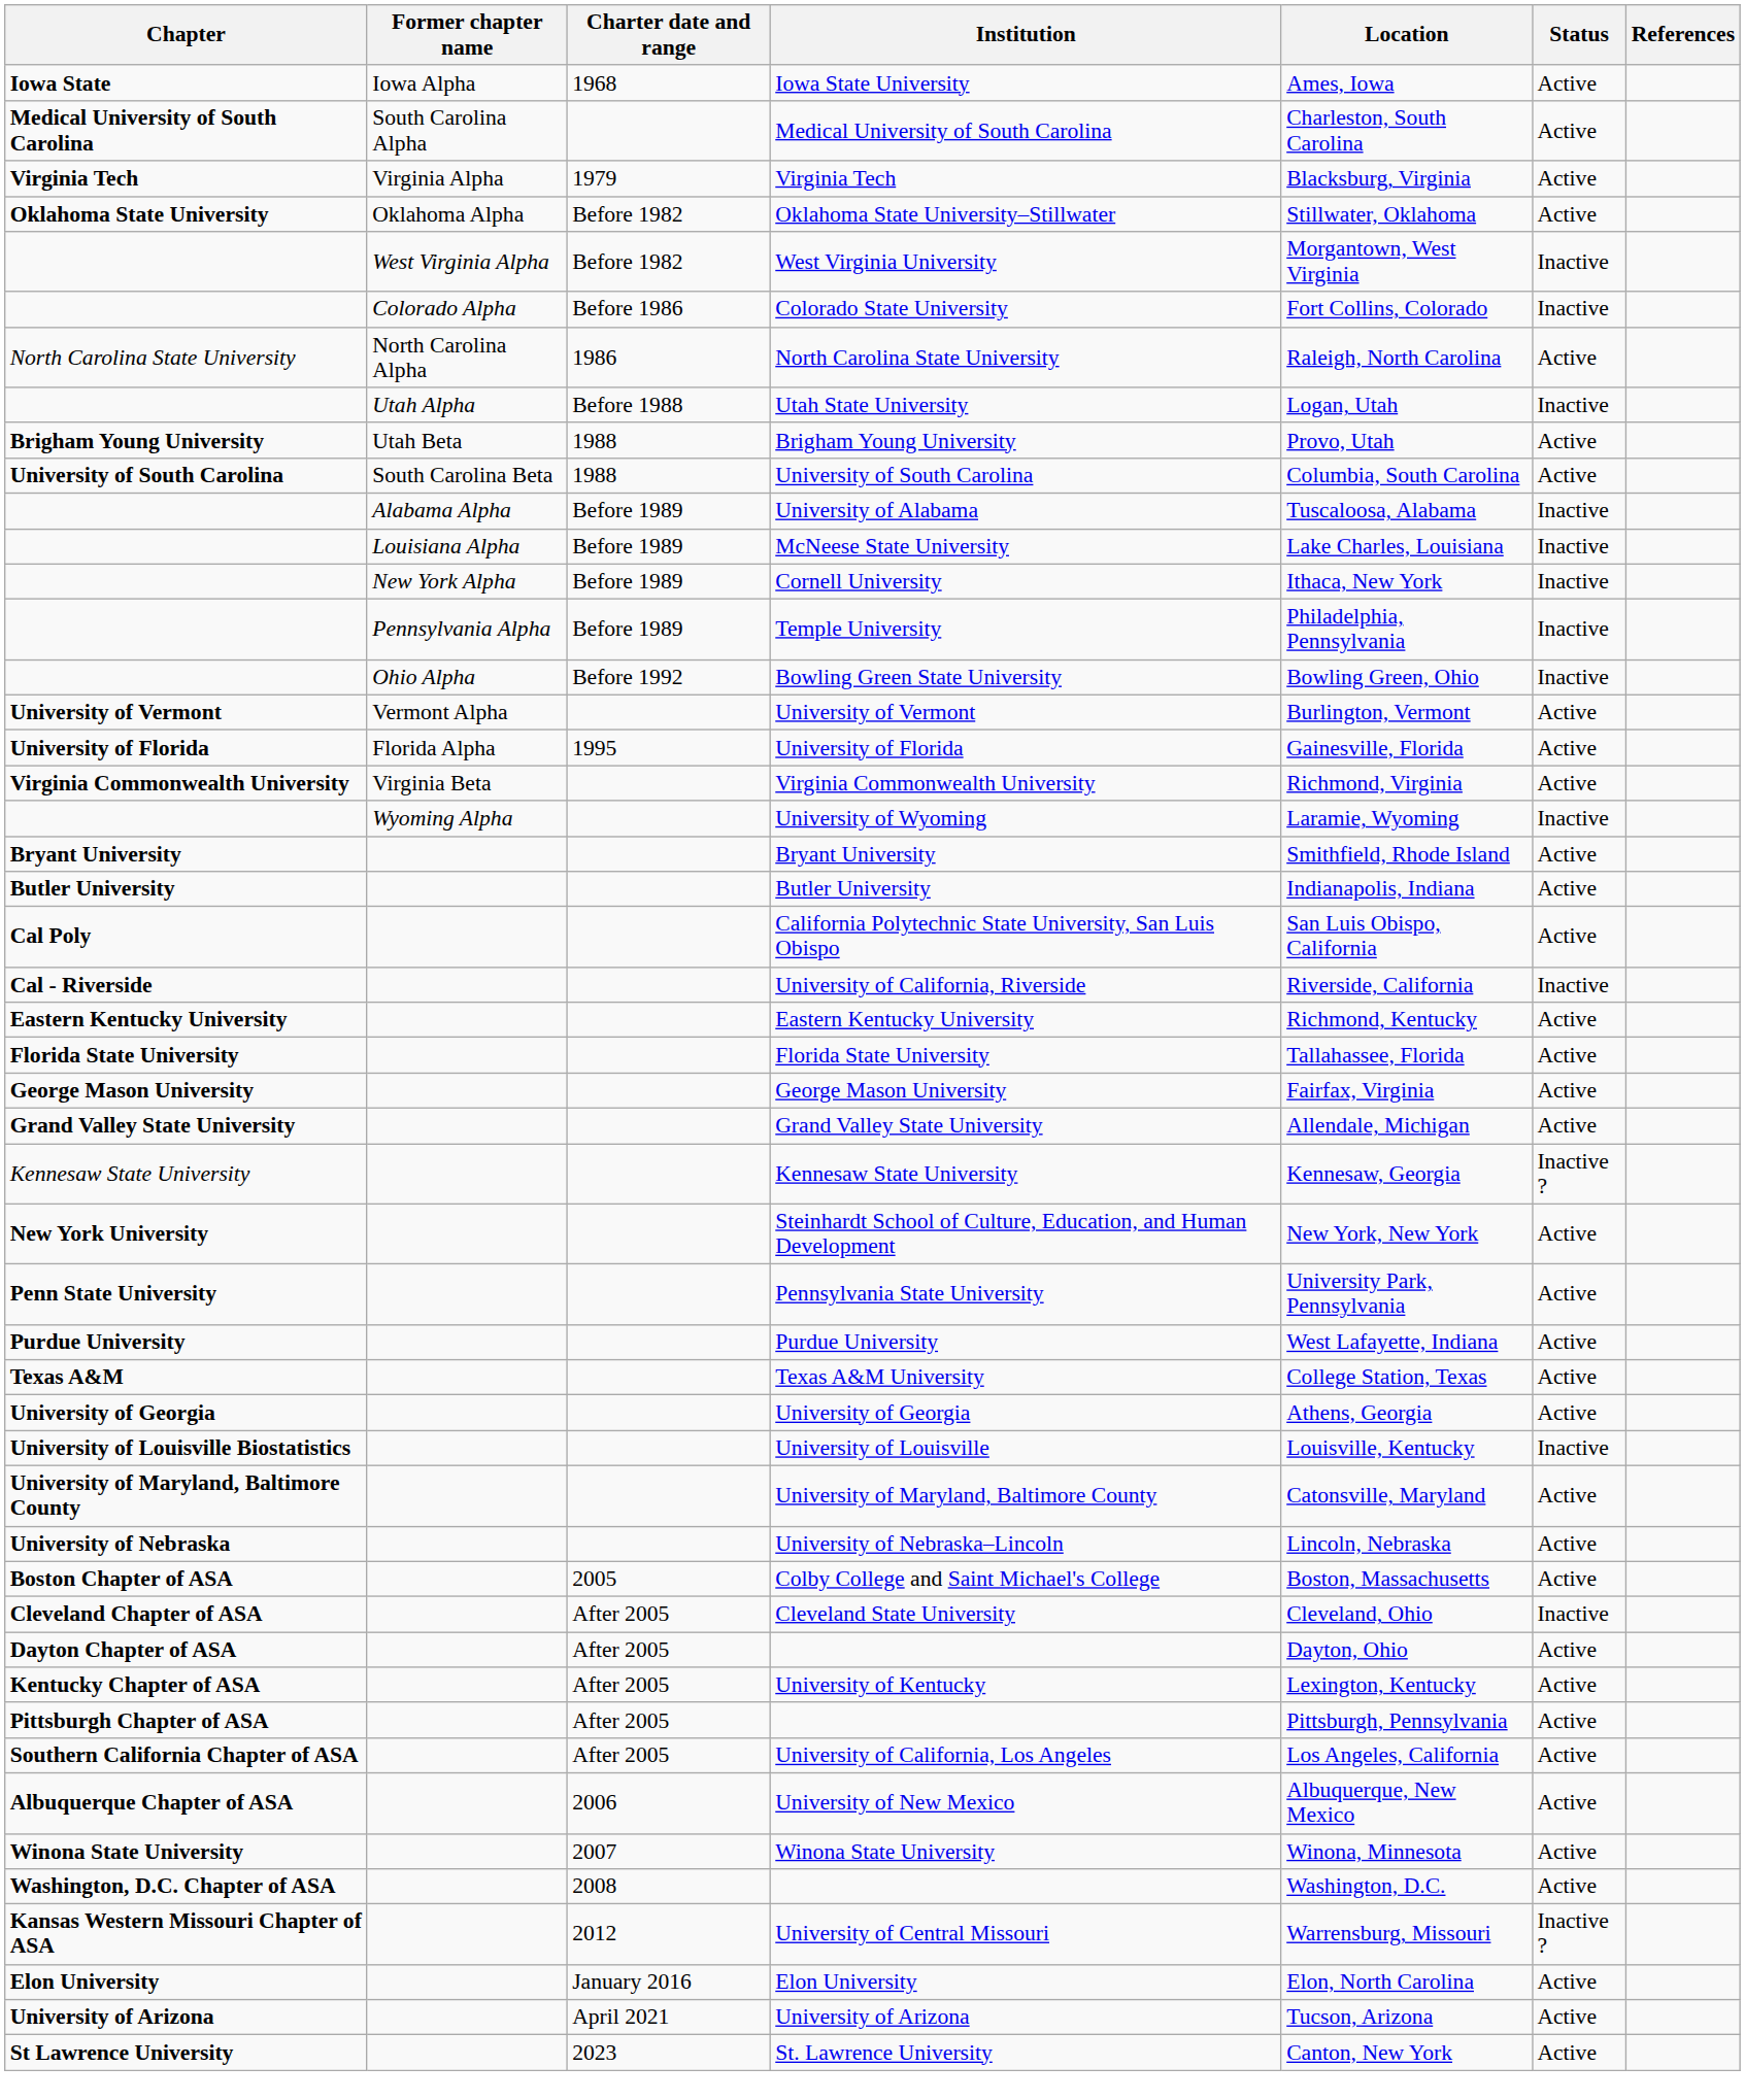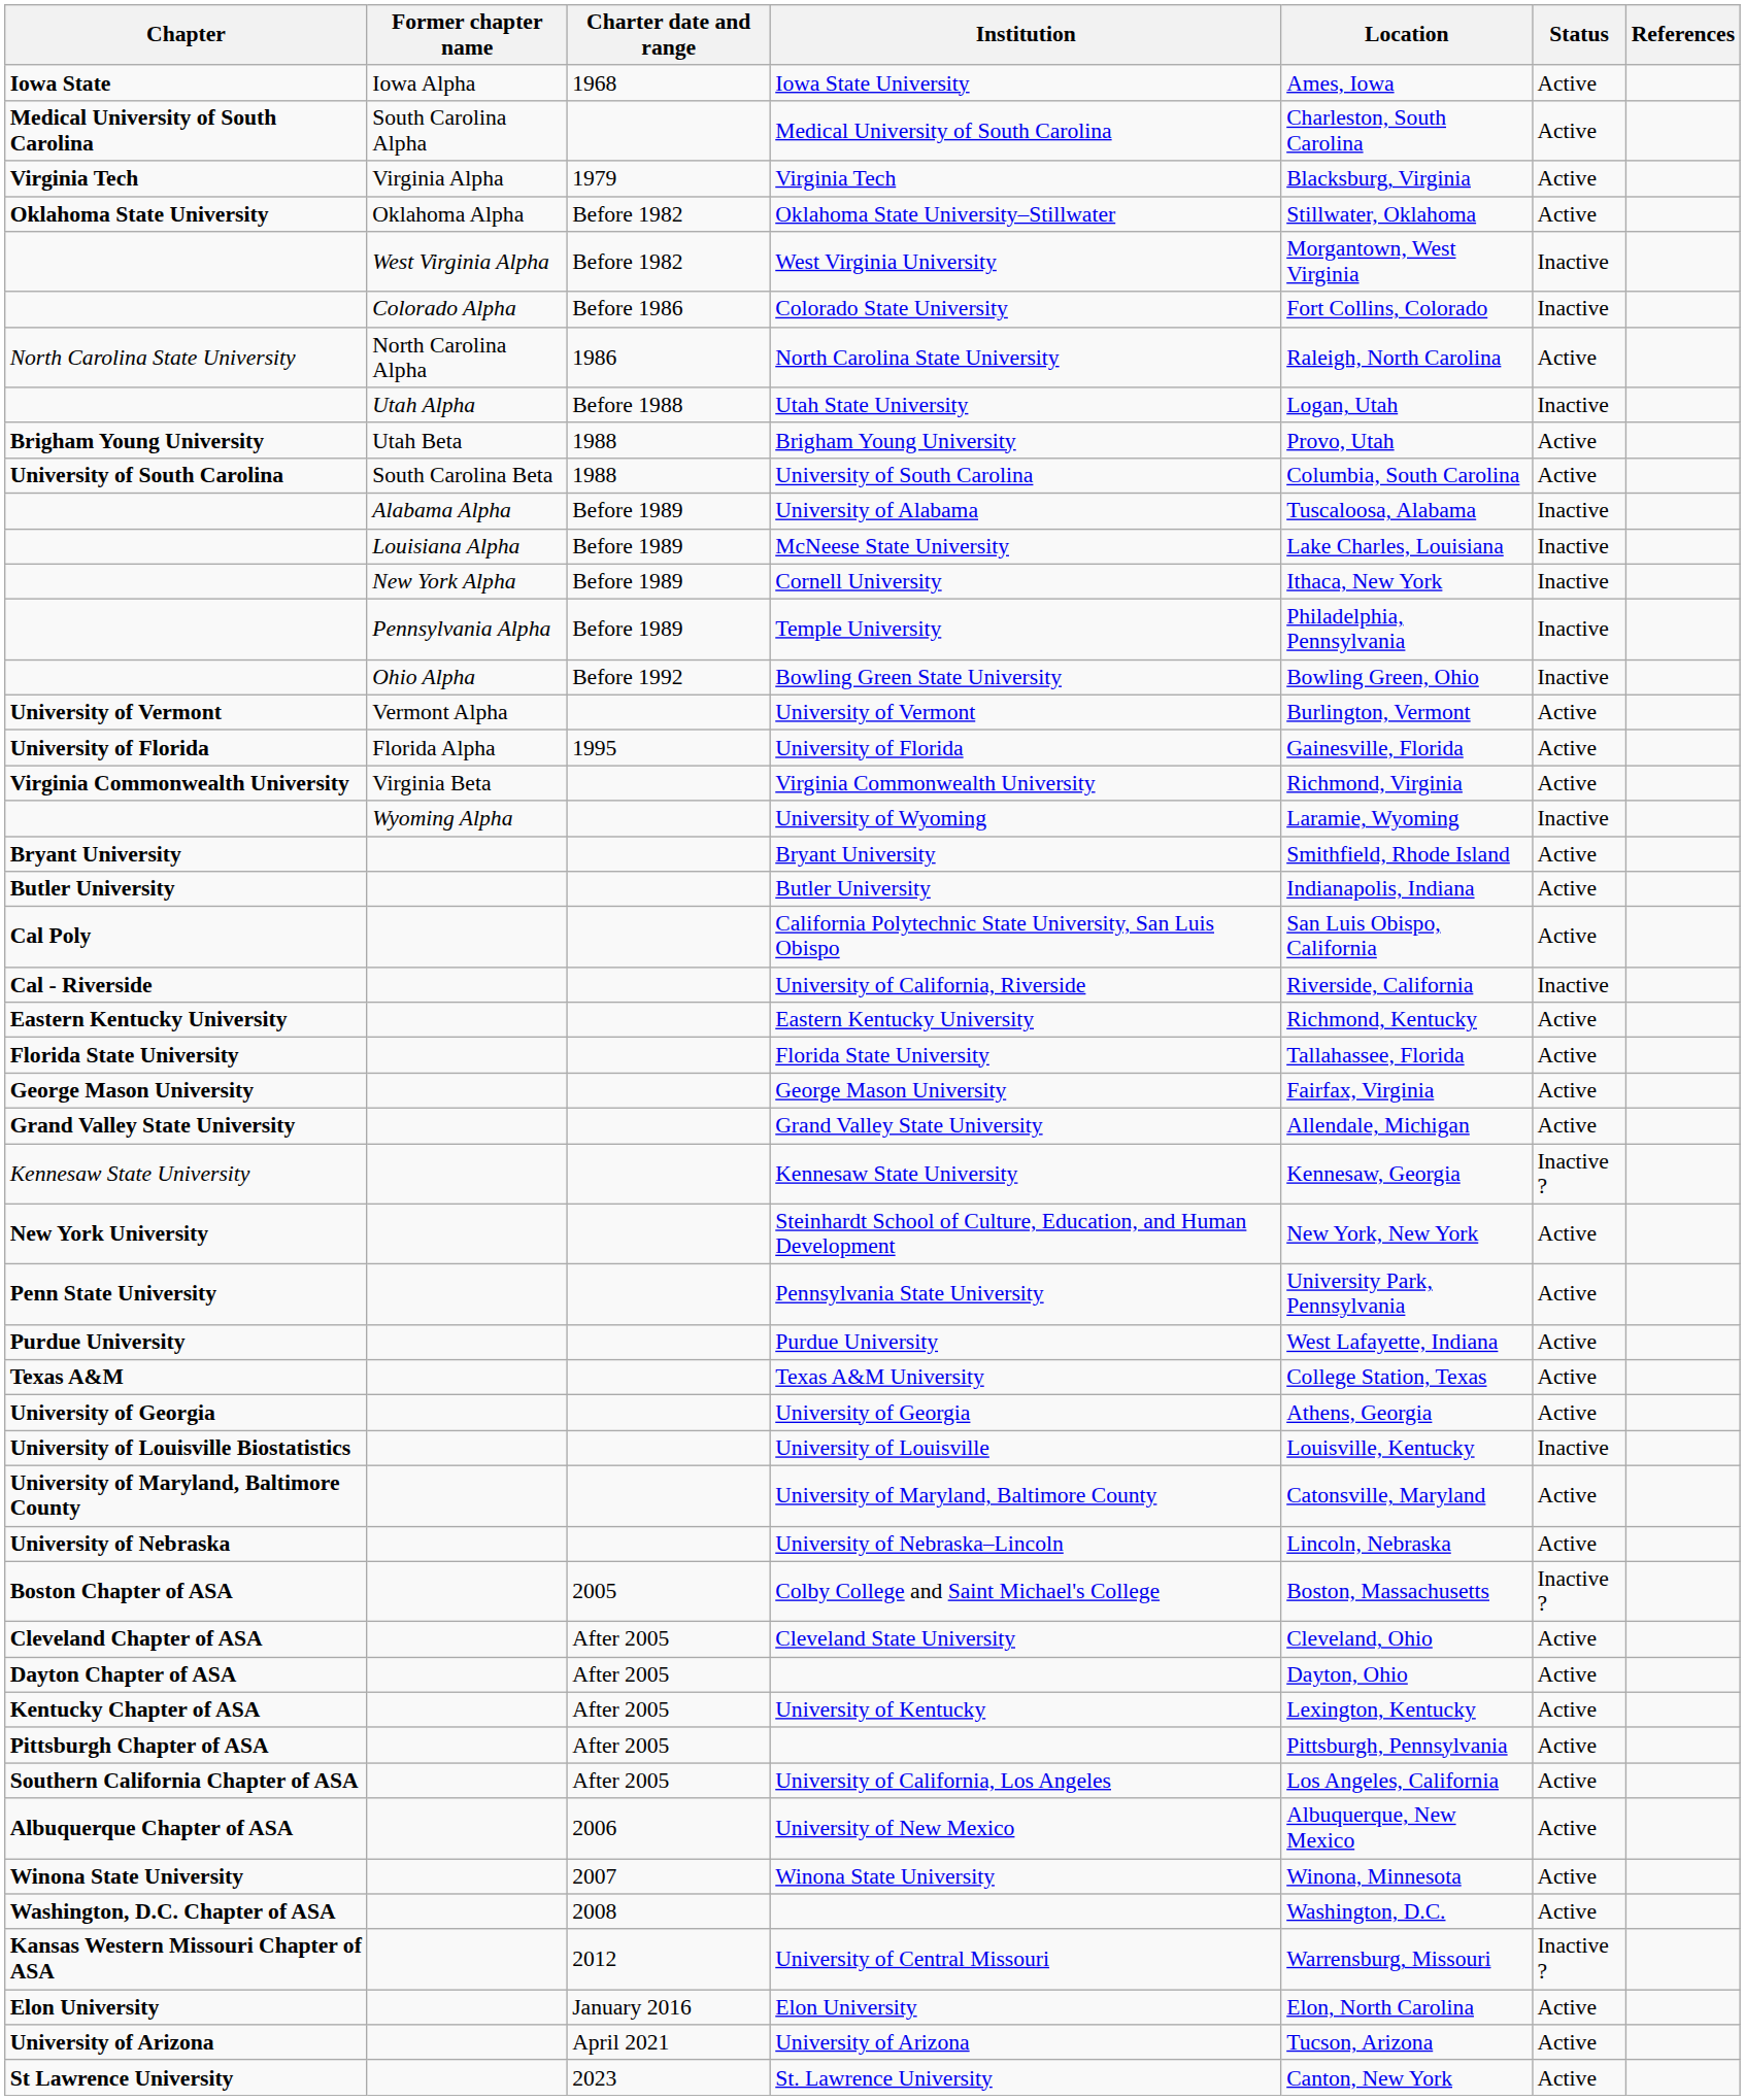Colby College and Saint Michael's College | Status: Active -> Inactive ?
Cleveland State University | Status: Inactive -> Active
